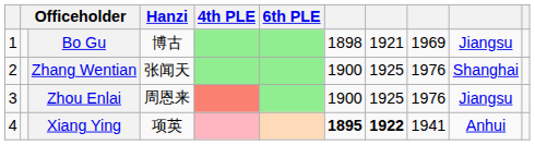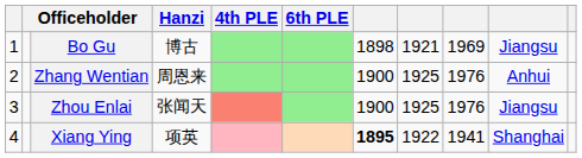Zhang Wentian | Hanzi: 张闻天 -> 周恩来
Zhang Wentian | column 10: Shanghai -> Anhui
Zhou Enlai | Hanzi: 周恩来 -> 张闻天
Xiang Ying | column 8: bold -> normal
Xiang Ying | column 10: Anhui -> Shanghai
